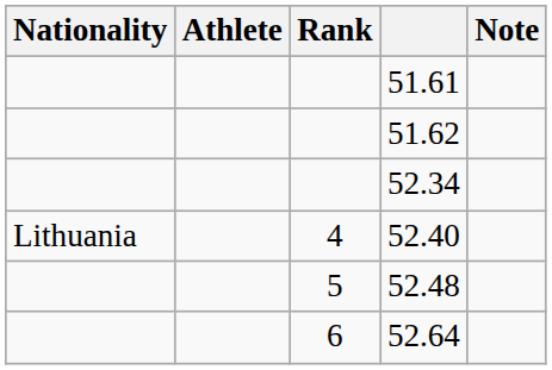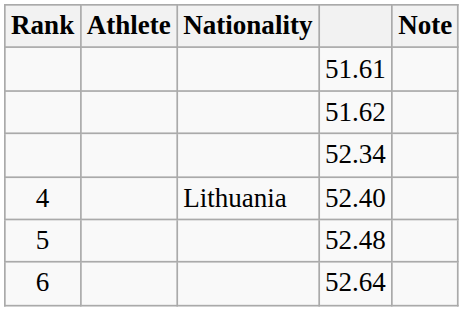columns swapped: Rank <-> Nationality
